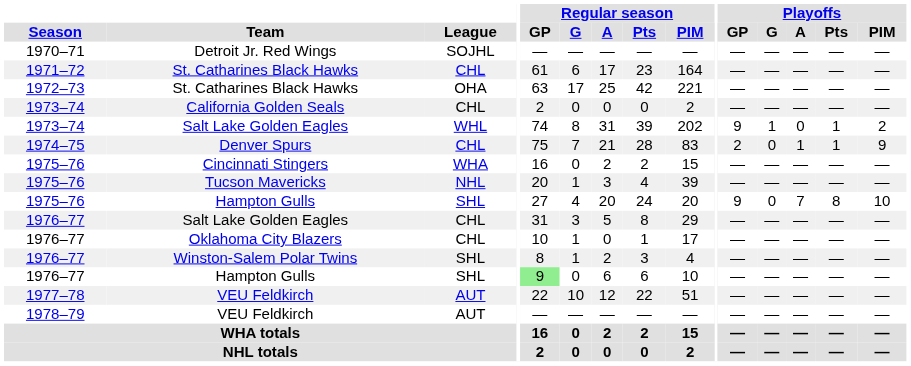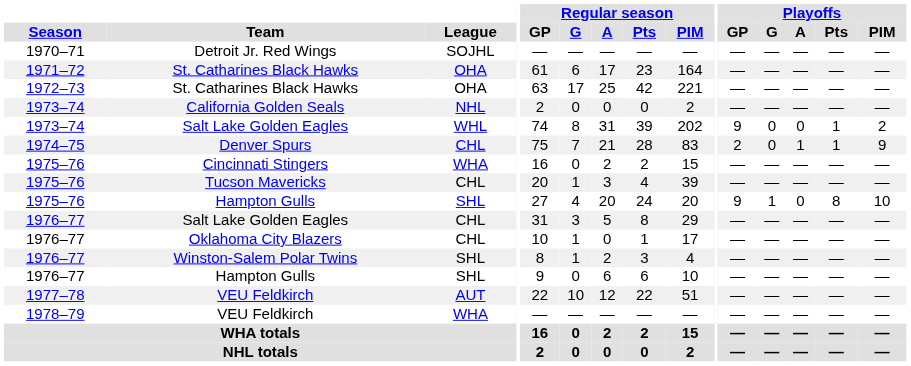1971–72 / St. Catharines Black Hawks | League: CHL -> OHA
California Golden Seals | League: CHL -> NHL
1973–74 / Salt Lake Golden Eagles | Playoffs / G: 1 -> 0
Tucson Mavericks | League: NHL -> CHL
1975–76 / Hampton Gulls | Playoffs / G: 0 -> 1
1975–76 / Hampton Gulls | Playoffs / A: 7 -> 0
1976–77 / Hampton Gulls | Regular season / GP: lightgreen background -> no background
1978–79 / VEU Feldkirch | League: AUT -> WHA
